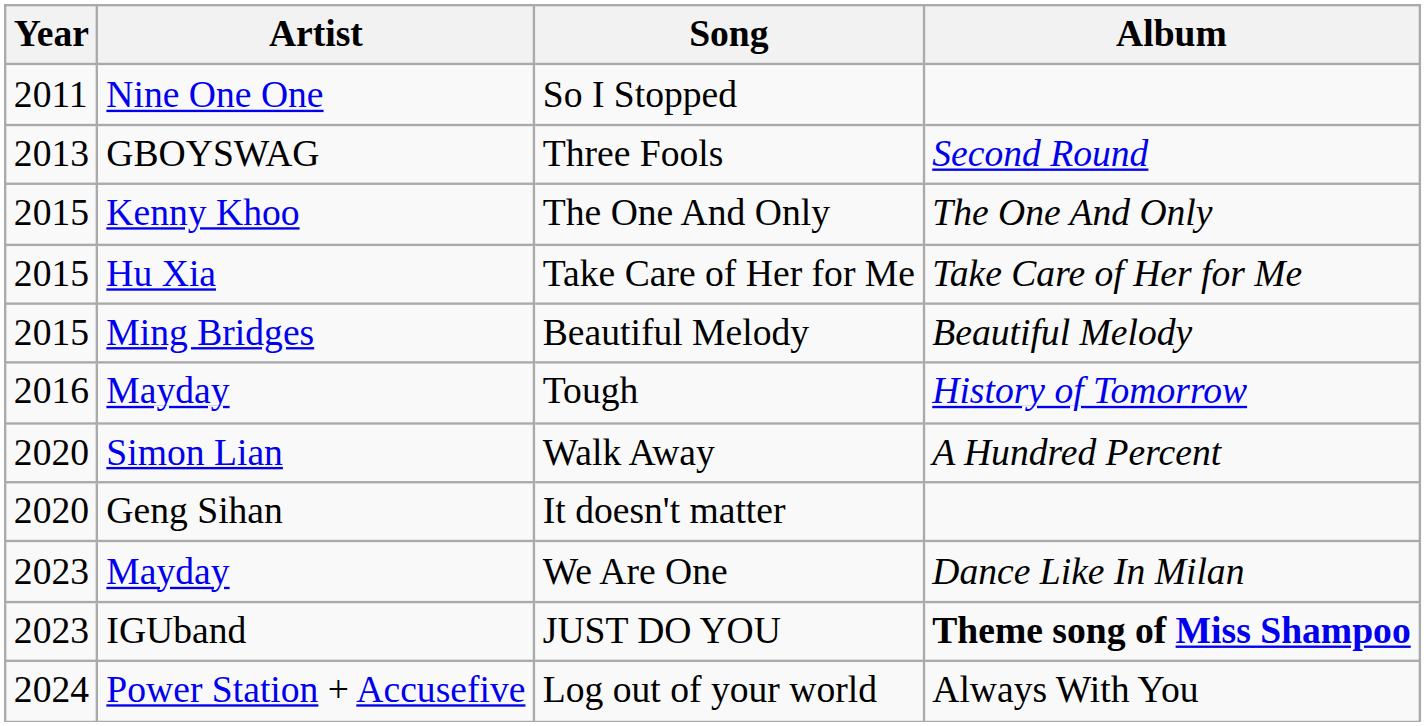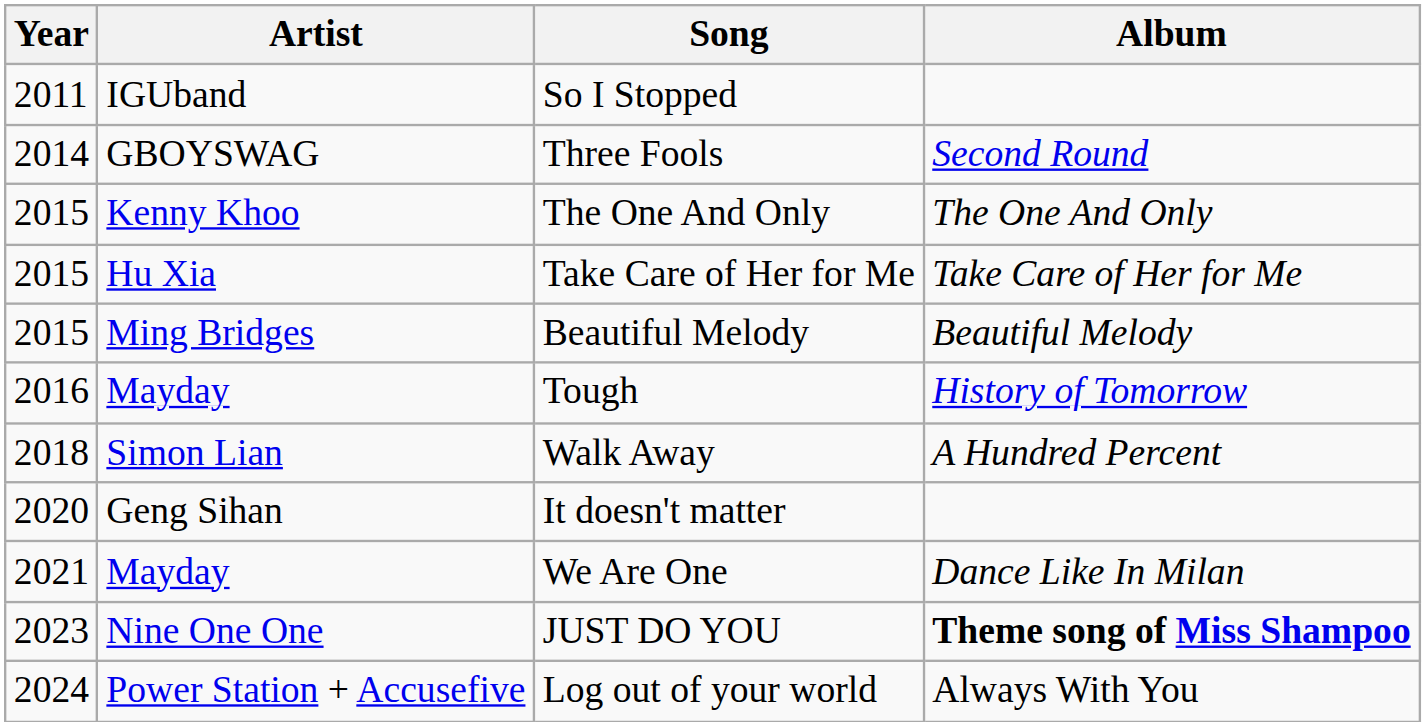So I Stopped | Artist: Nine One One -> IGUband
Three Fools | Year: 2013 -> 2014
Walk Away | Year: 2020 -> 2018
We Are One | Year: 2023 -> 2021
JUST DO YOU | Artist: IGUband -> Nine One One
